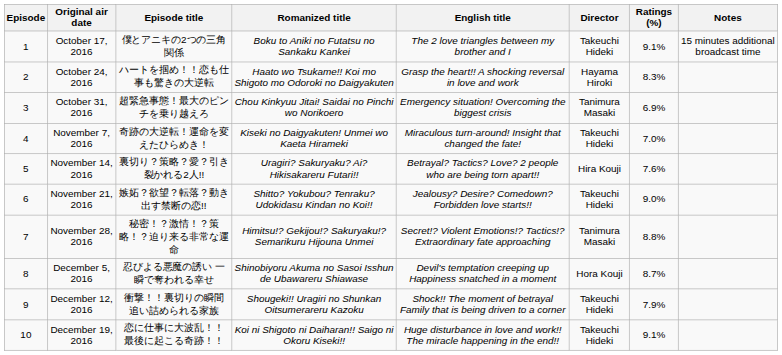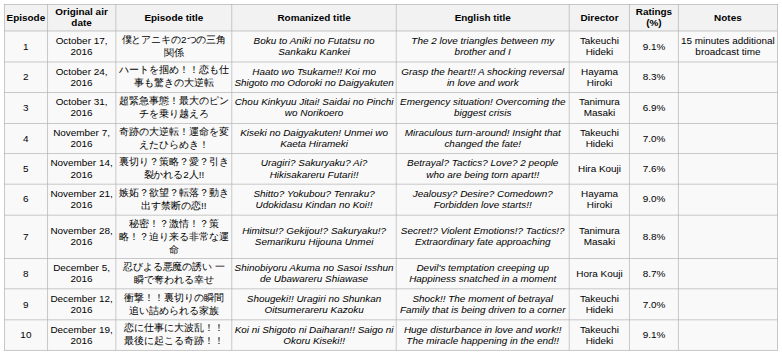November 21, 2016 | Director: Takeuchi Hideki -> Hayama Hiroki
December 12, 2016 | Ratings (%): 7.9% -> 7.0%
